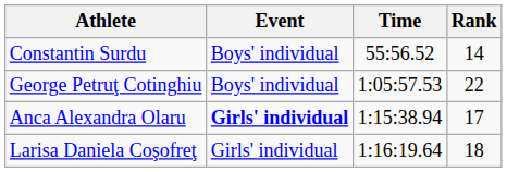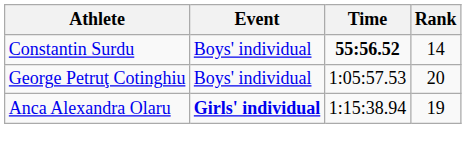Constantin Surdu | Time: normal -> bold
George Petruţ Cotinghiu | Rank: 22 -> 20
Anca Alexandra Olaru | Rank: 17 -> 19
- row: Larisa Daniela Coşofreţ | Girls' individual | 1:16:19.64 | 18
